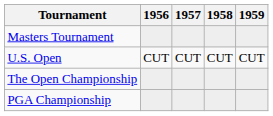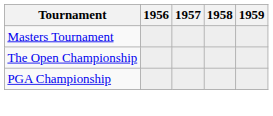- row: U.S. Open | CUT | CUT | CUT | CUT
